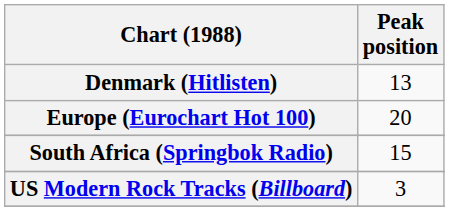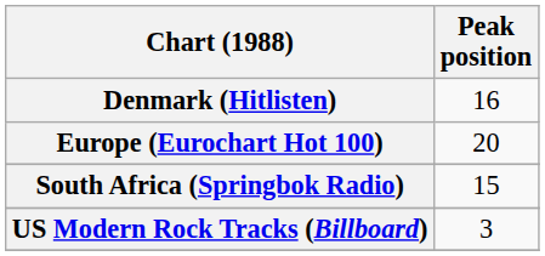Denmark (Hitlisten) | Peak position: 13 -> 16
